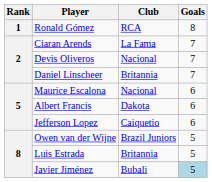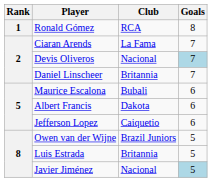Devis Oliveros | Goals: no background -> lightblue background
Maurice Escalona | Club: Nacional -> Bubali
Javier Jiménez | Club: Bubali -> Nacional
